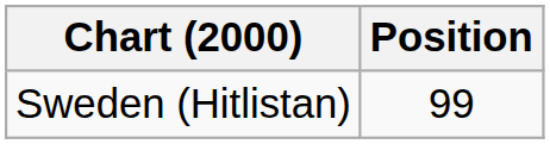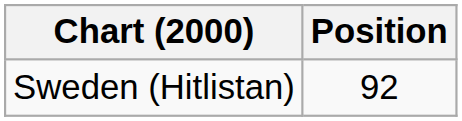Sweden (Hitlistan) | Position: 99 -> 92
